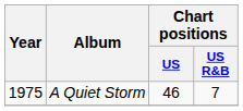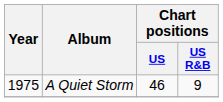A Quiet Storm | Chart positions / US R&B: 7 -> 9
